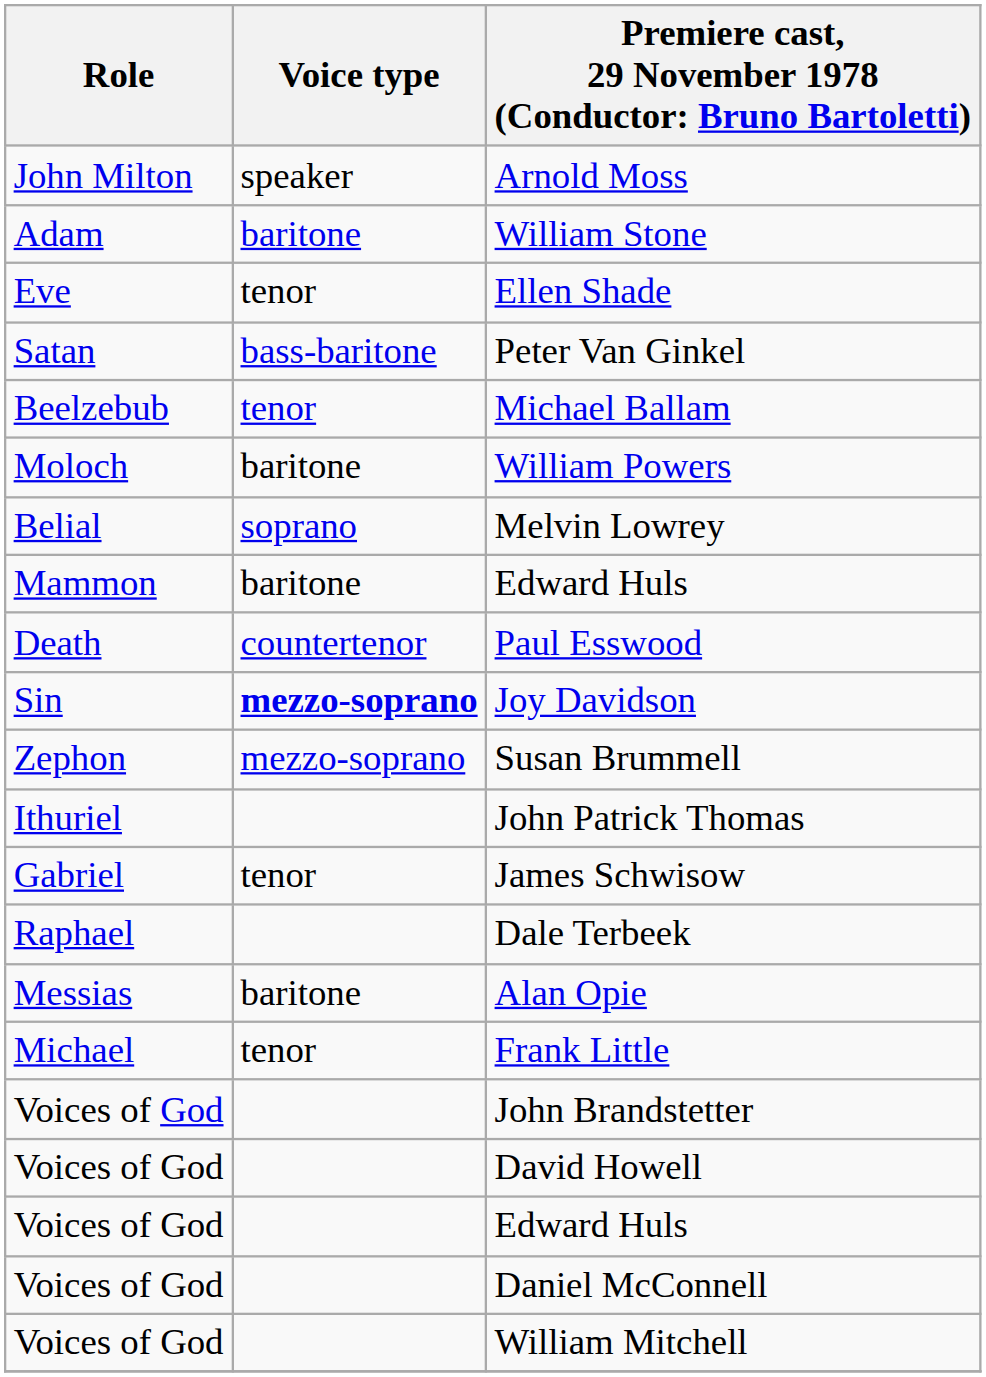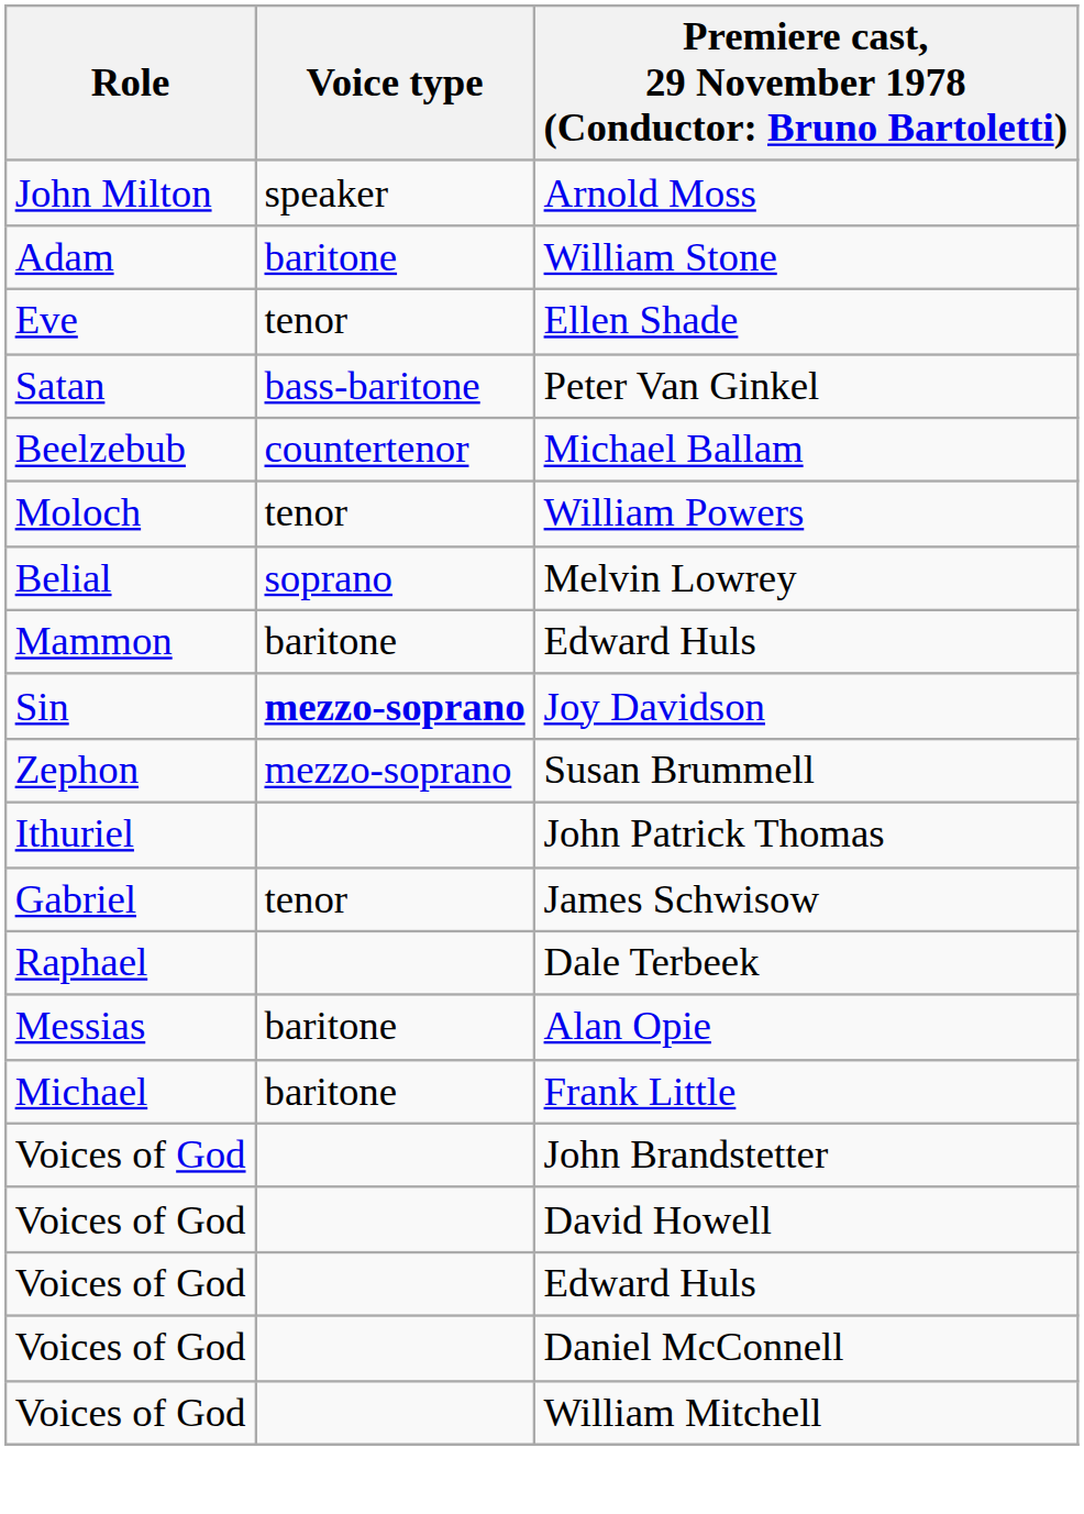Michael Ballam | Voice type: tenor -> countertenor
William Powers | Voice type: baritone -> tenor
- row: Death | countertenor | Paul Esswood
Frank Little | Voice type: tenor -> baritone
